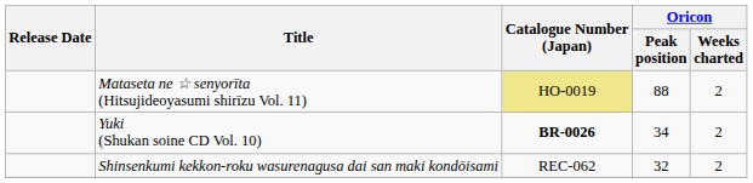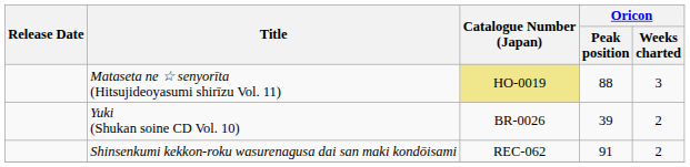Mataseta ne ☆ senyorīta (Hitsujideoyasumi shirīzu Vol. 11) | Oricon / Weeks charted: 2 -> 3
Yuki (Shukan soine CD Vol. 10) | Catalogue Number (Japan): bold -> normal
Yuki (Shukan soine CD Vol. 10) | Oricon / Peak position: 34 -> 39
Shinsenkumi kekkon-roku wasurenagusa dai san maki kondōisami | Oricon / Peak position: 32 -> 91
